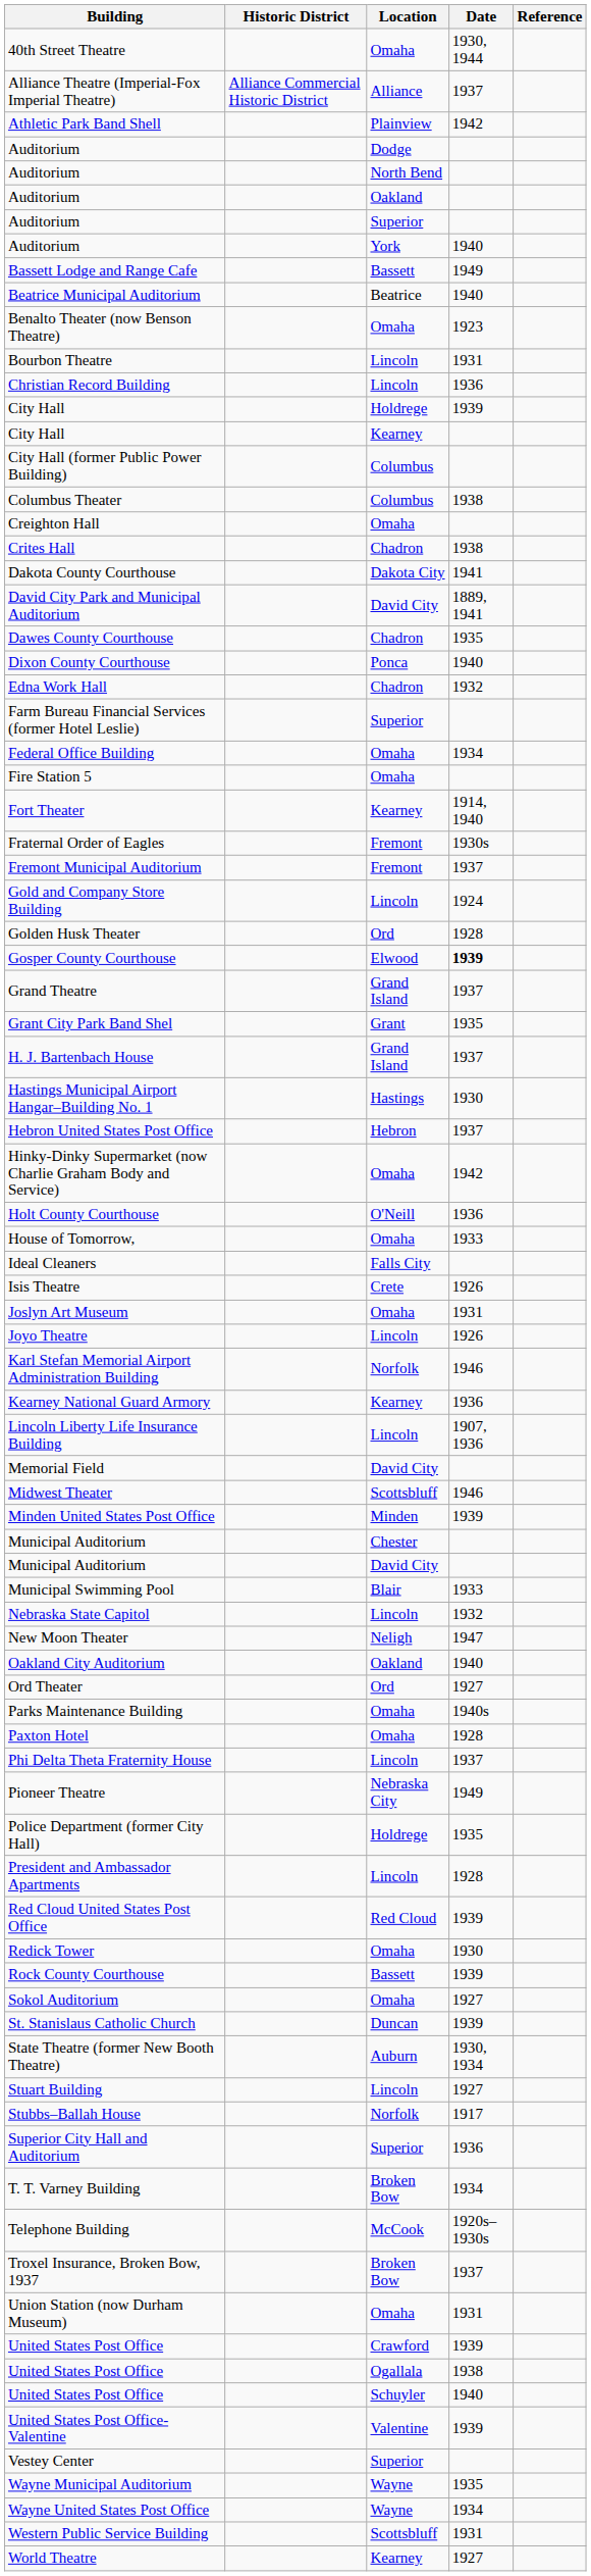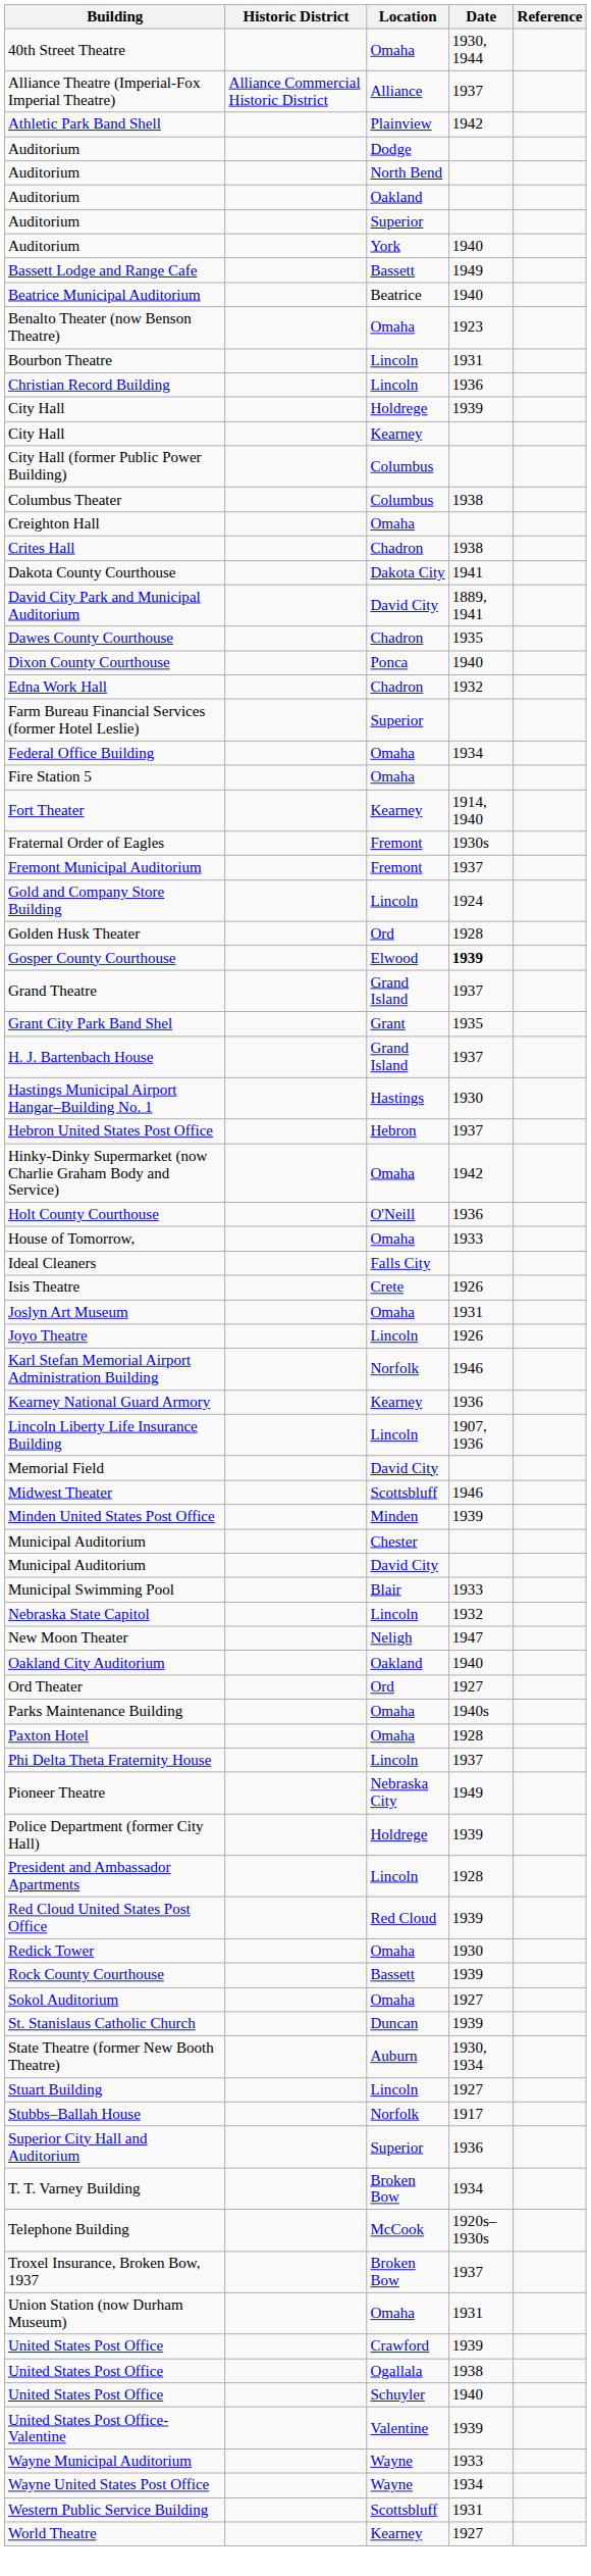Police Department (former City Hall) | Date: 1935 -> 1939
- row: Vestey Center | Superior
Wayne Municipal Auditorium | Date: 1935 -> 1933
